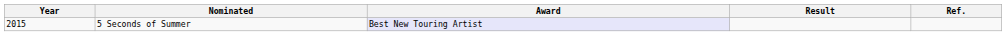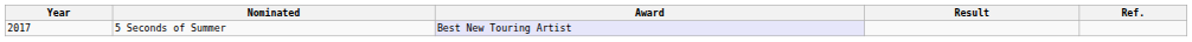5 Seconds of Summer | Year: 2015 -> 2017
